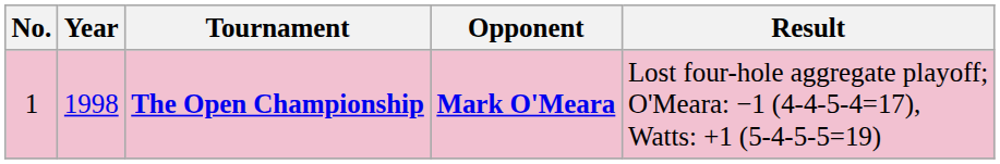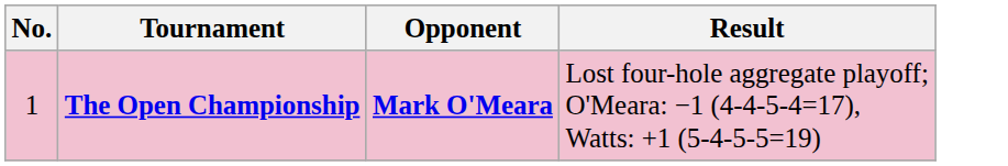- column: Year | 1998
